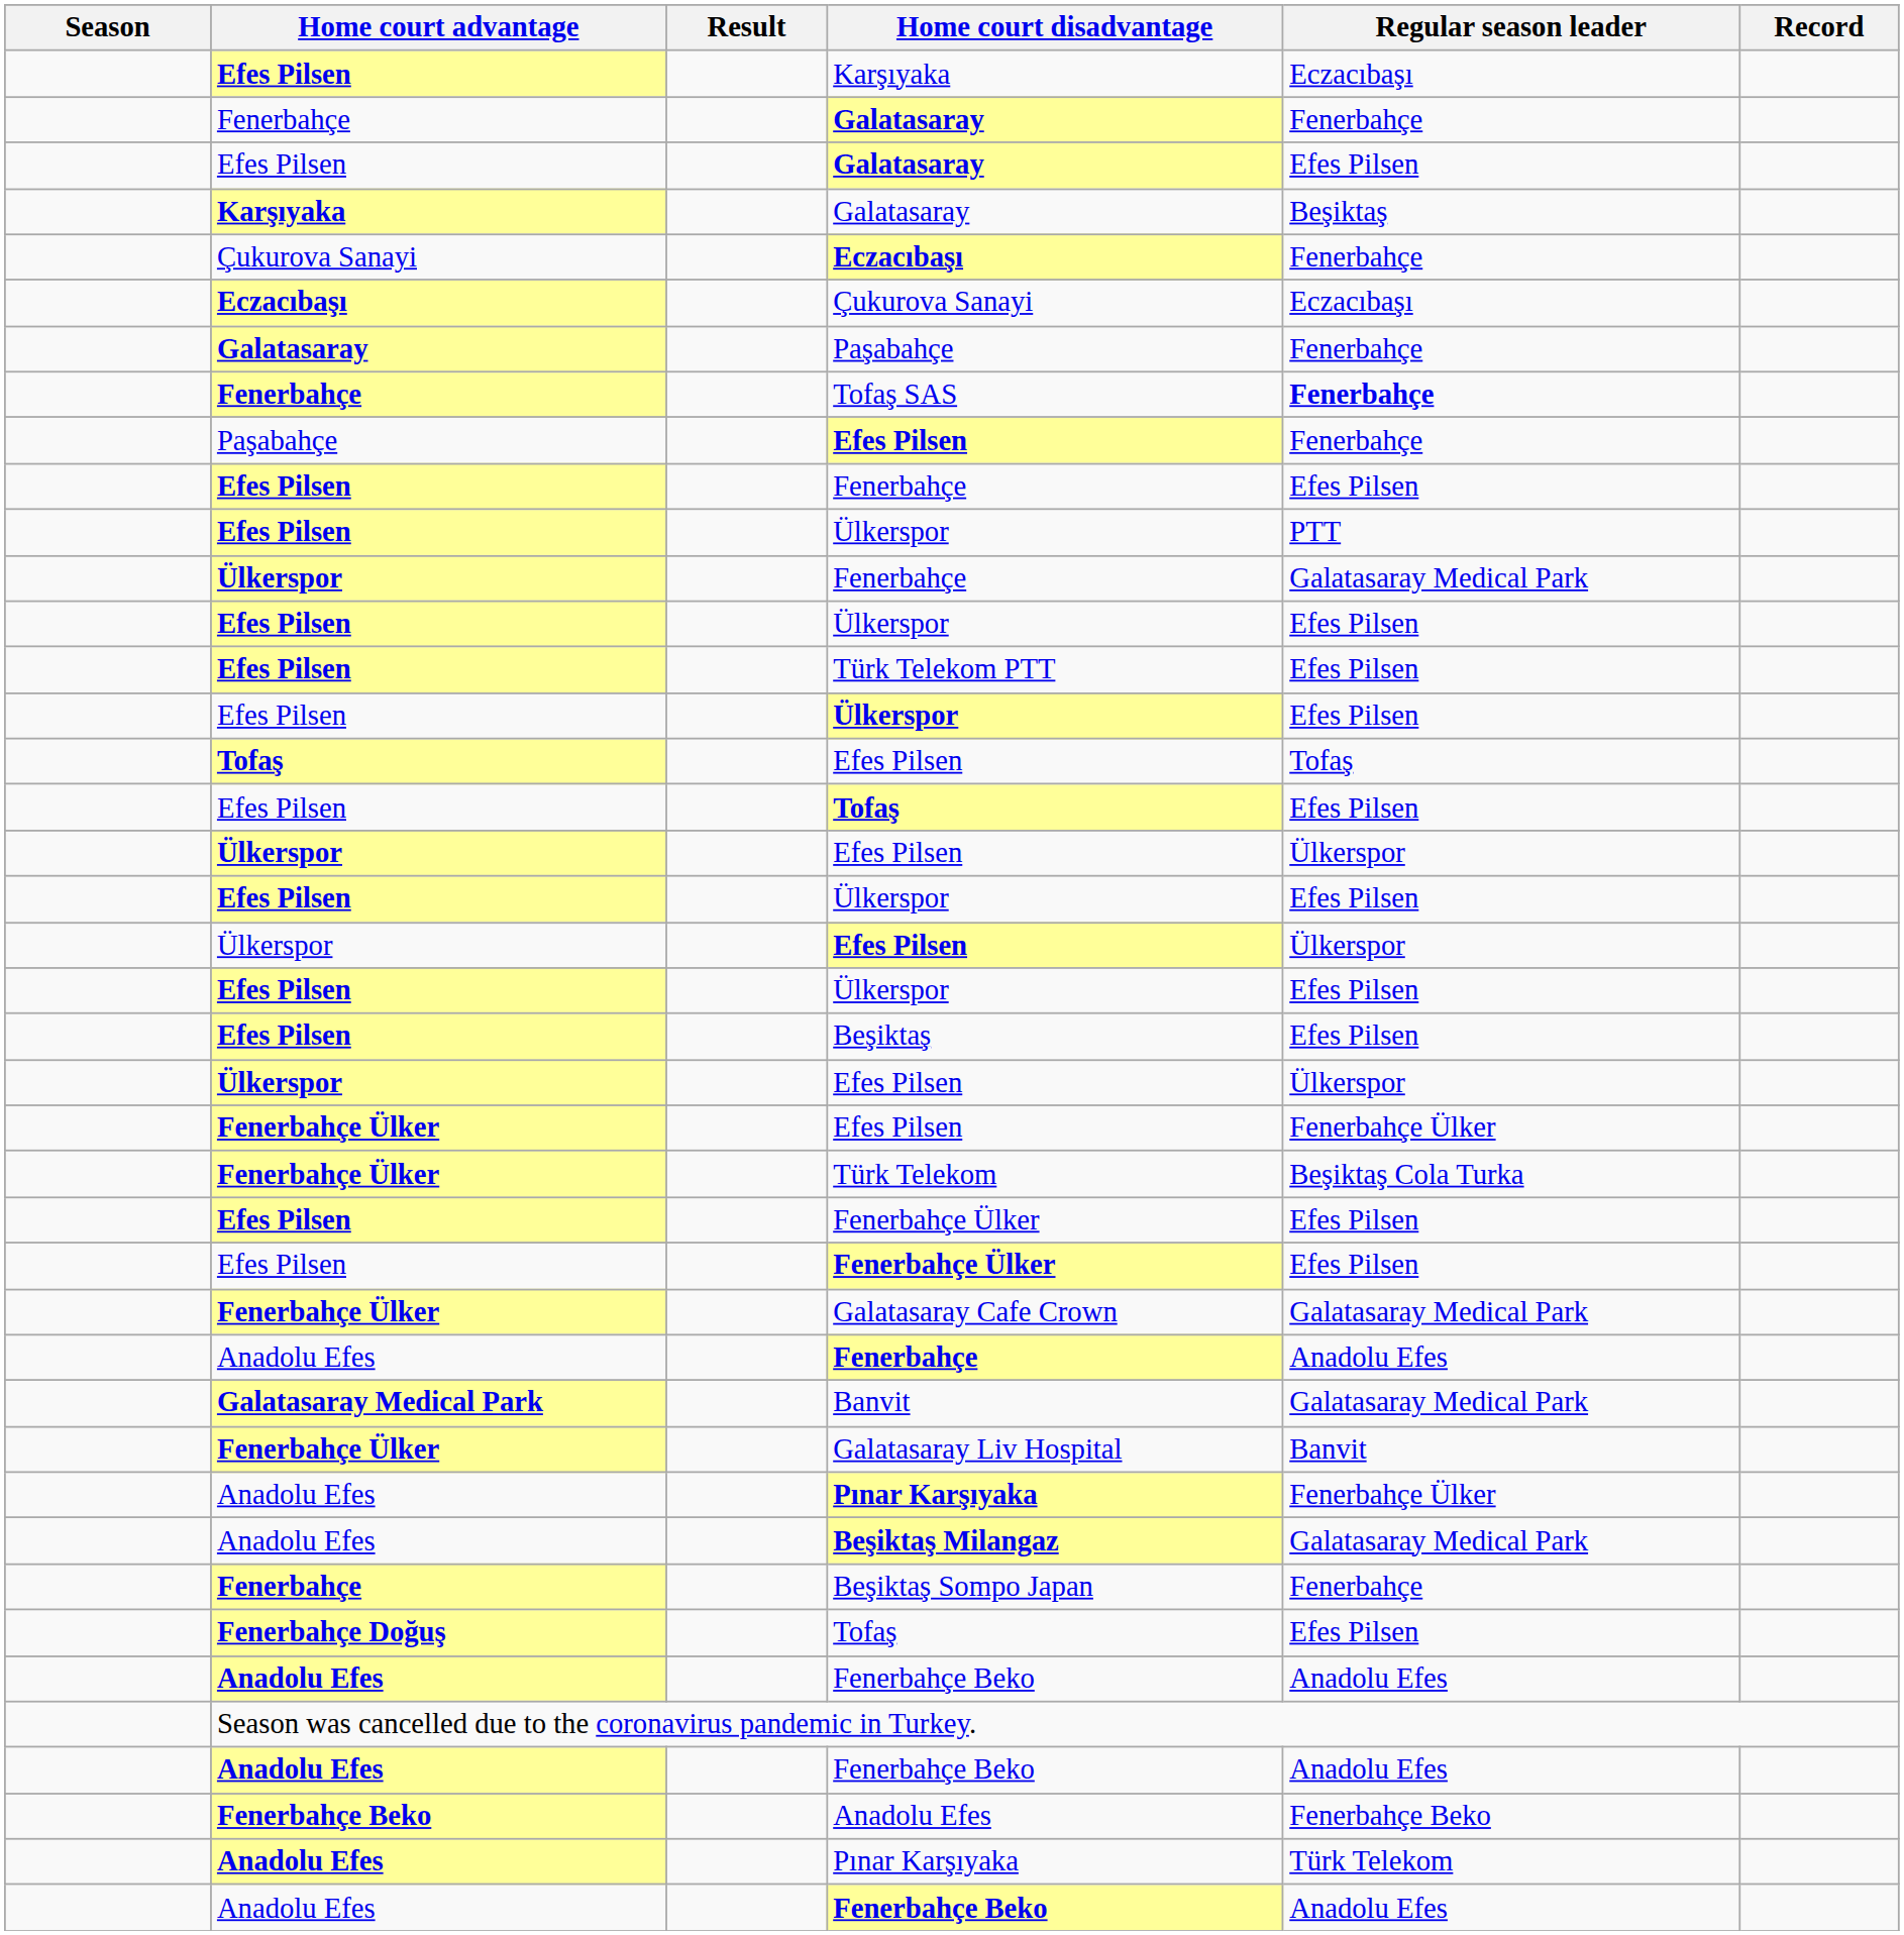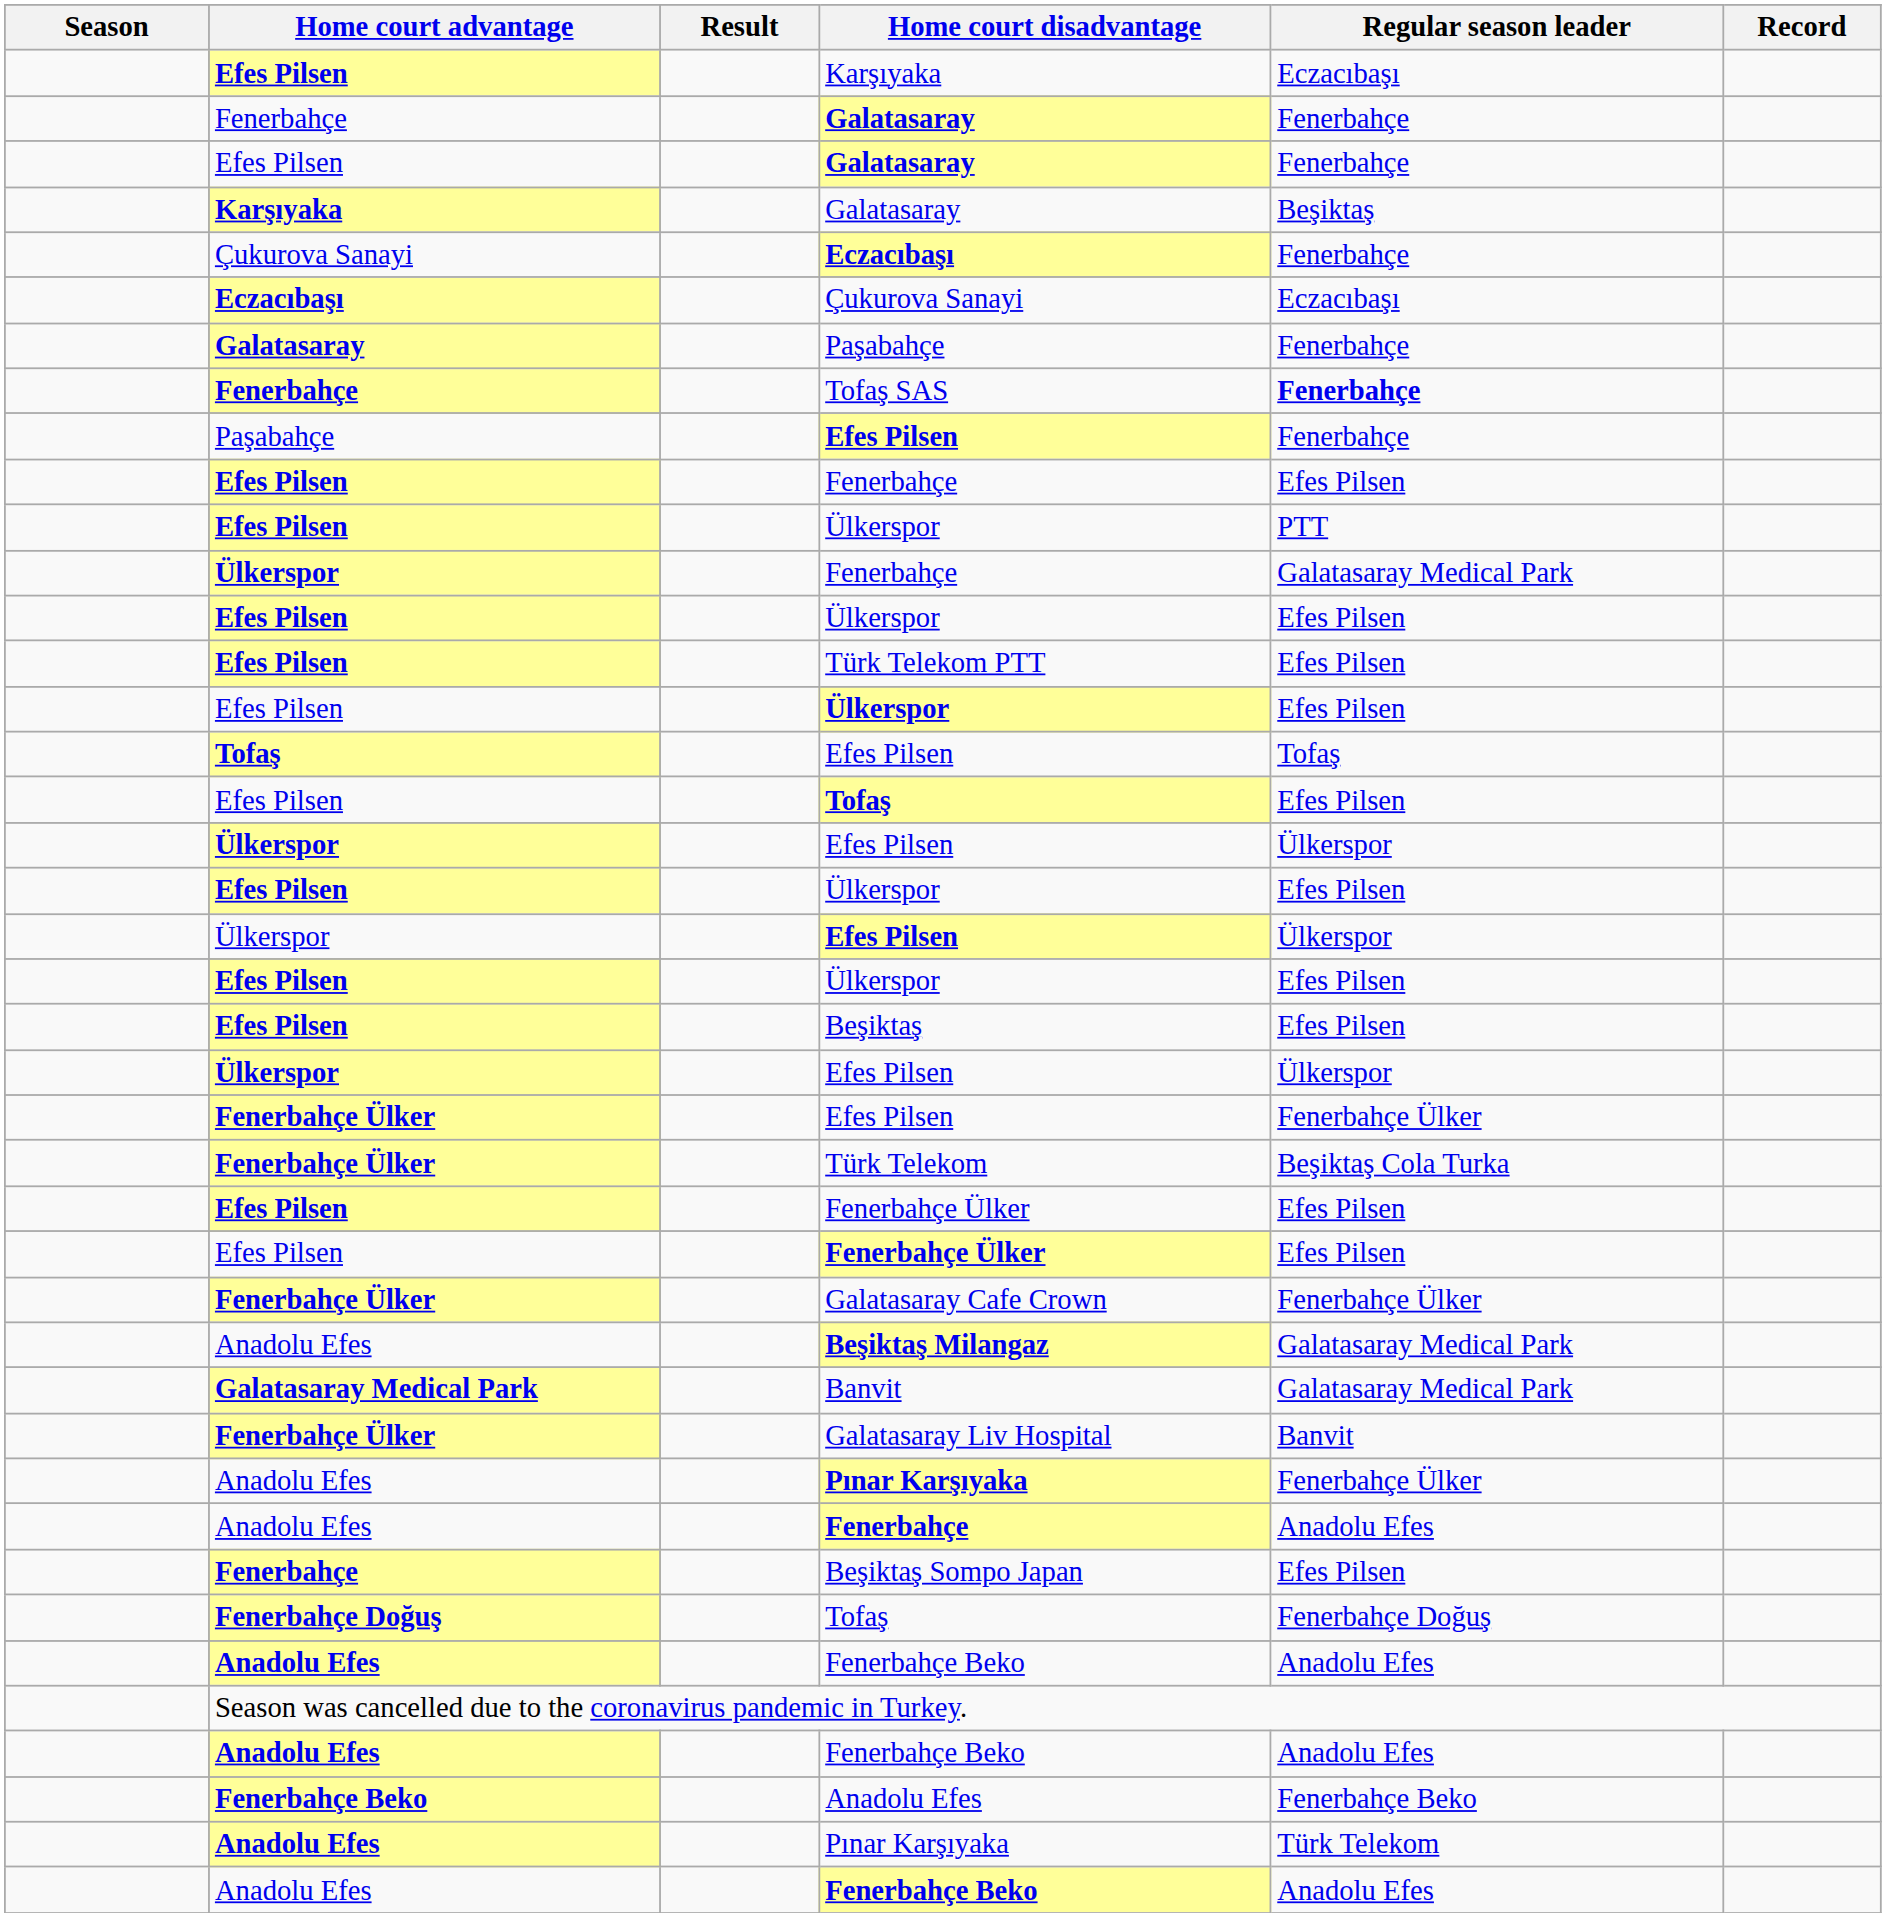Efes Pilsen / Galatasaray | Regular season leader: Efes Pilsen -> Fenerbahçe
Galatasaray Cafe Crown | Regular season leader: Galatasaray Medical Park -> Fenerbahçe Ülker
rows swapped: Beşiktaş Milangaz <-> Anadolu Efes / Fenerbahçe
Beşiktaş Sompo Japan | Regular season leader: Fenerbahçe -> Efes Pilsen
Fenerbahçe Doğuş / Tofaş | Regular season leader: Efes Pilsen -> Fenerbahçe Doğuş
